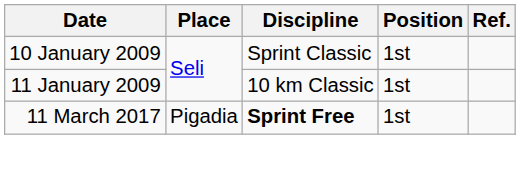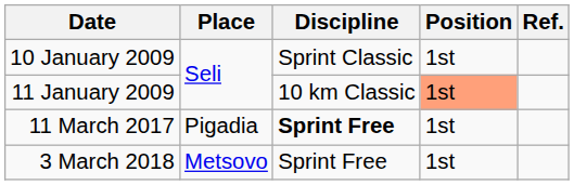11 January 2009 | Position: no background -> lightsalmon background
+ row: 3 March 2018 | Metsovo | Sprint Free | 1st
